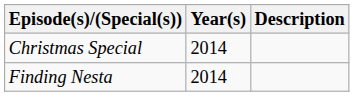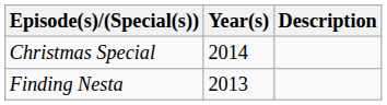Finding Nesta | Year(s): 2014 -> 2013
